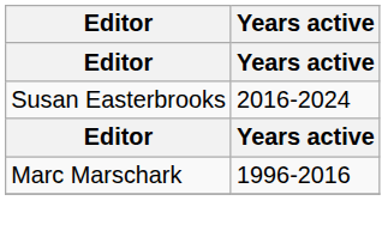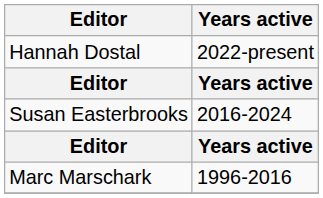+ row: Hannah Dostal | 2022-present
